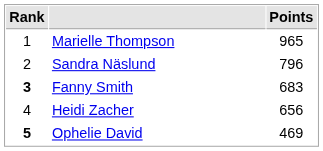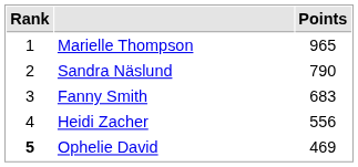Sandra Näslund | Points: 796 -> 790
Fanny Smith | Rank: bold -> normal
Heidi Zacher | Points: 656 -> 556
